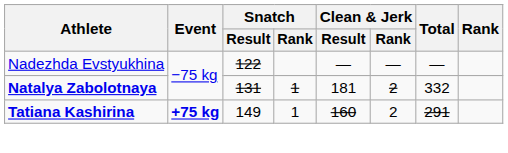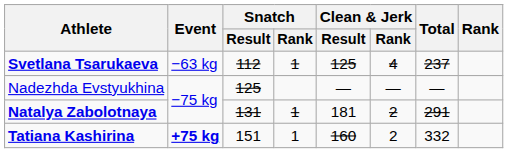+ row: Svetlana Tsarukaeva | −63 kg | 112 | 1 | 125 | 4 | 237
Nadezhda Evstyukhina | Snatch / Result: 122 -> 125
Natalya Zabolotnaya | Total: 332 -> 291
Tatiana Kashirina | Snatch / Result: 149 -> 151
Tatiana Kashirina | Total: 291 -> 332
